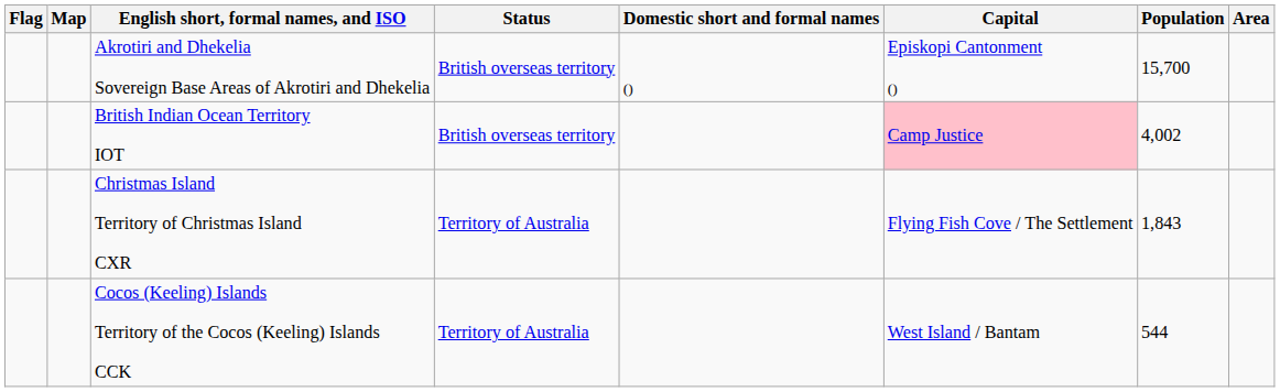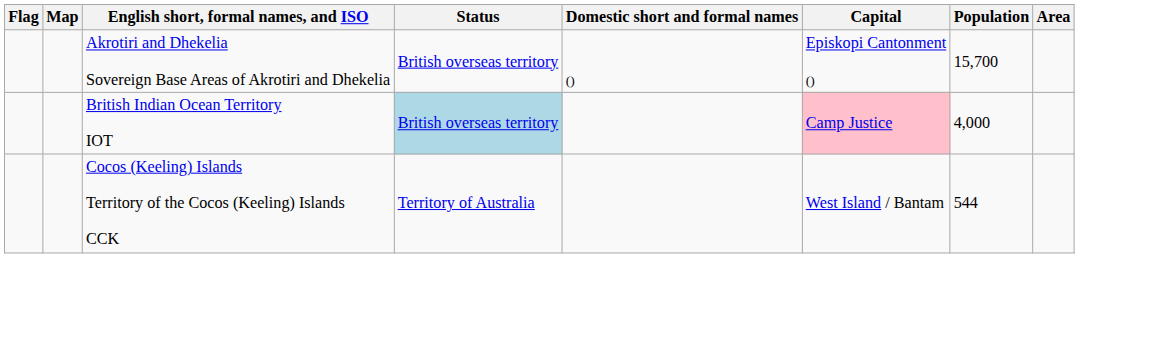British Indian Ocean Territory IOT | Status: no background -> lightblue background
British Indian Ocean Territory IOT | Population: 4,002 -> 4,000
- row: Christmas Island Territory of Christmas Island CXR | Territory of Australia | Flying Fish Cove / The Settlement | 1,843
